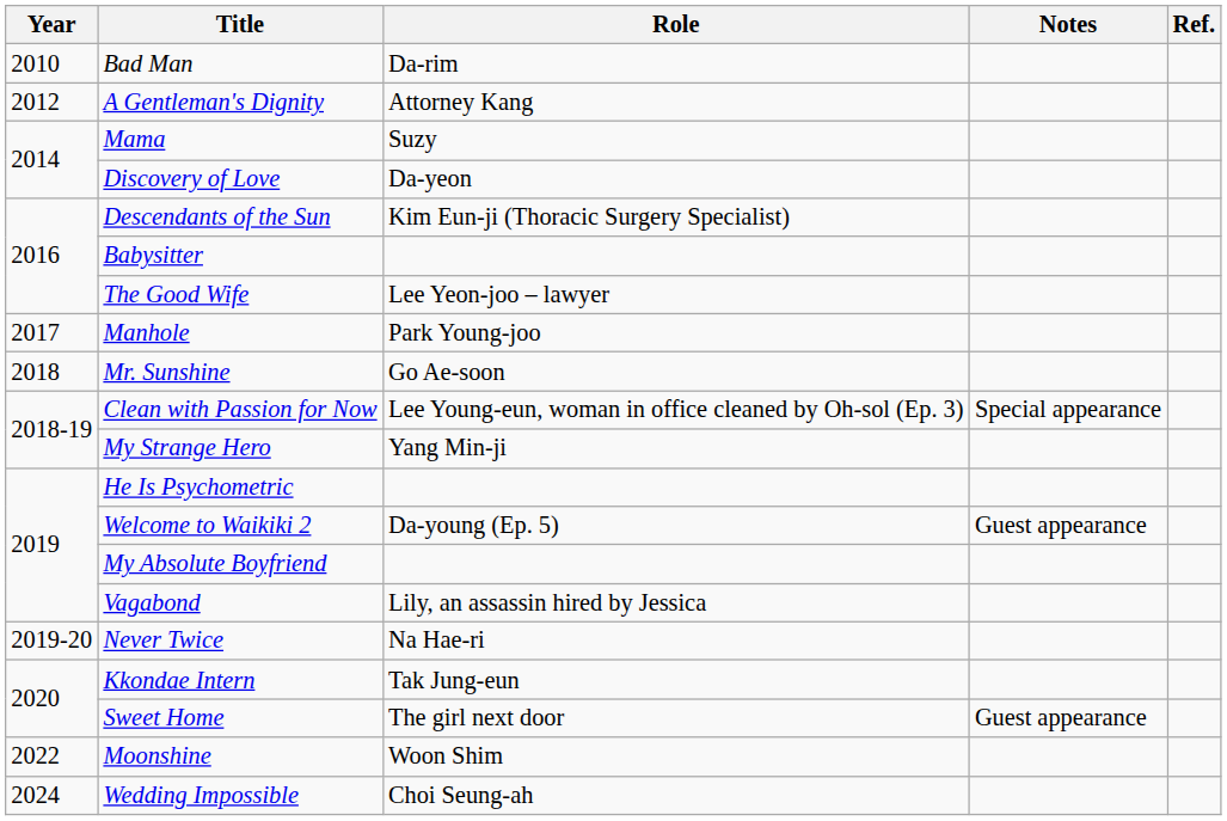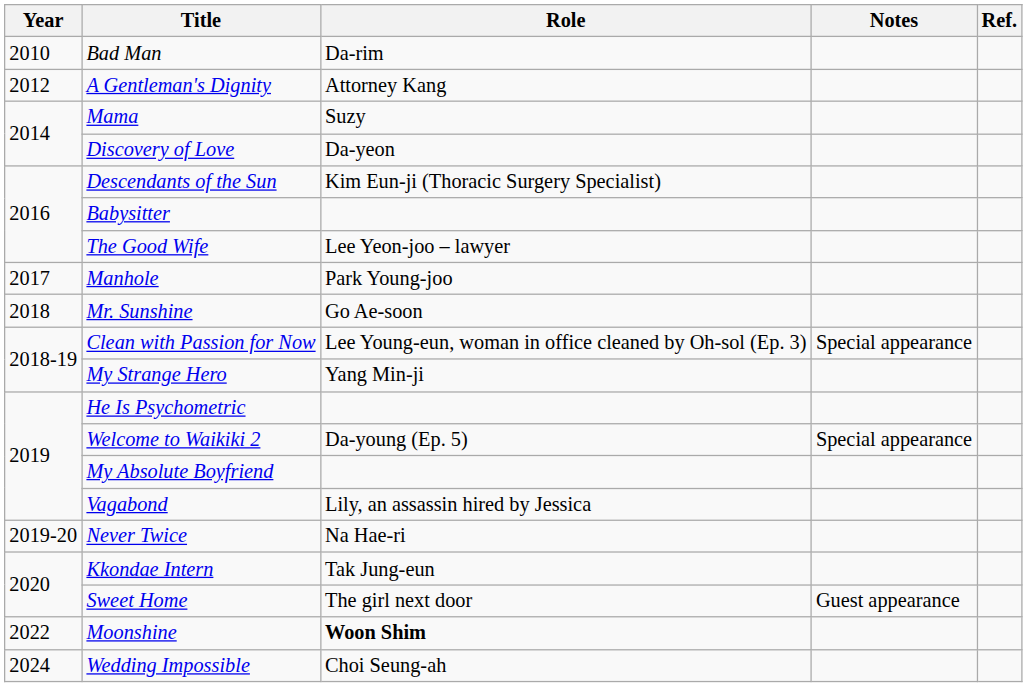Welcome to Waikiki 2 | Notes: Guest appearance -> Special appearance
Moonshine | Role: normal -> bold
